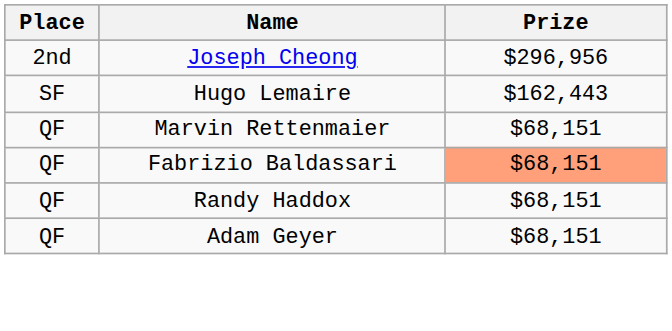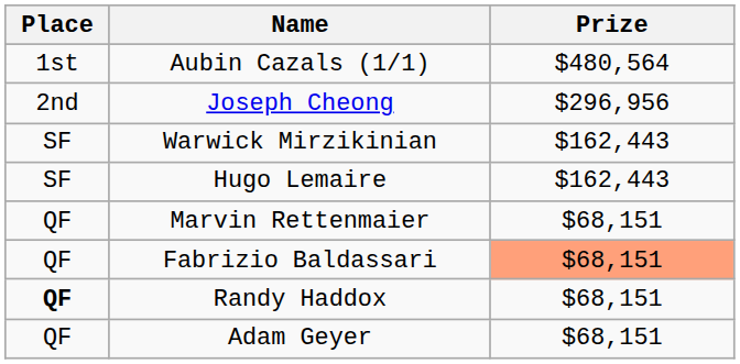+ row: 1st | Aubin Cazals (1/1) | $480,564
+ row: SF | Warwick Mirzikinian | $162,443
Randy Haddox | Place: normal -> bold
